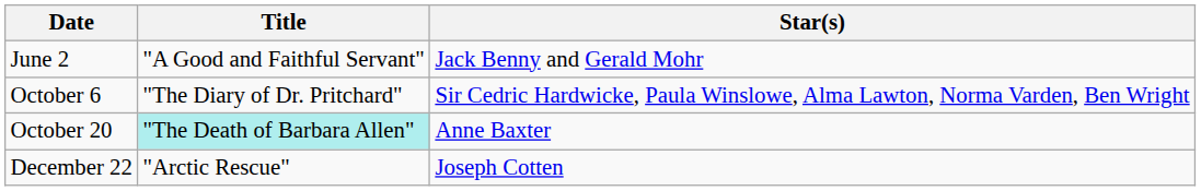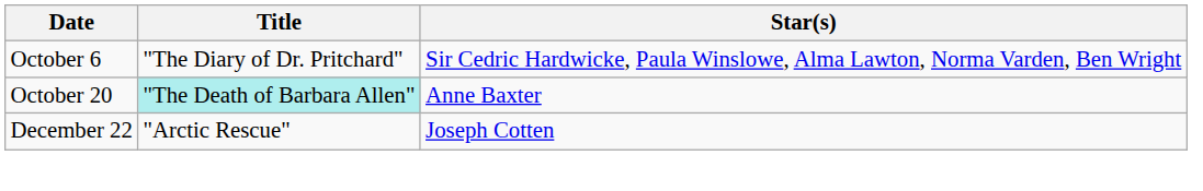- row: June 2 | "A Good and Faithful Servant" | Jack Benny and Gerald Mohr
